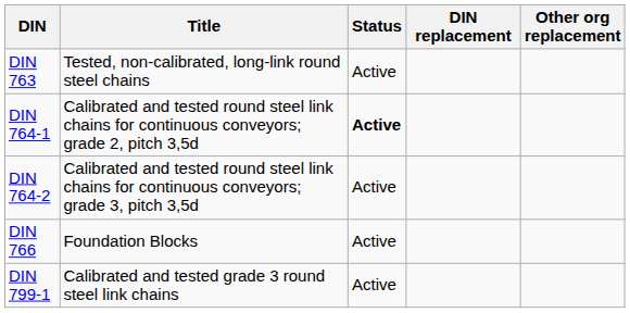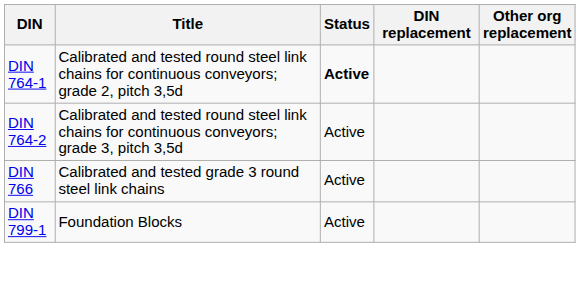- row: DIN 763 | Tested, non-calibrated, long-link round steel chains | Active
DIN 766 | Title: Foundation Blocks -> Calibrated and tested grade 3 round steel link chains
DIN 799-1 | Title: Calibrated and tested grade 3 round steel link chains -> Foundation Blocks
